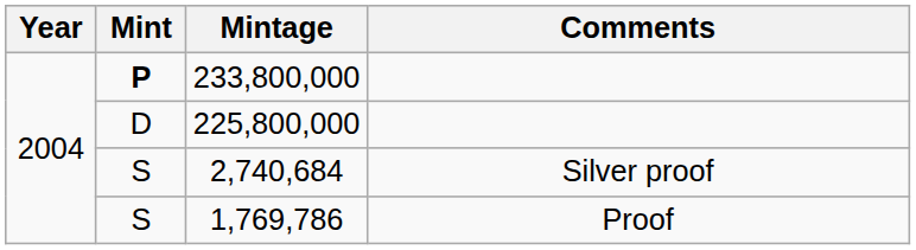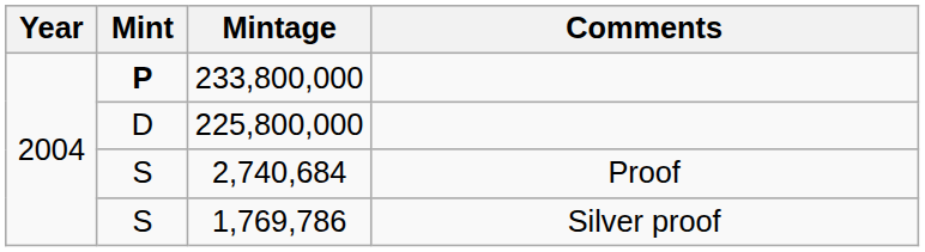2,740,684 | Comments: Silver proof -> Proof
1,769,786 | Comments: Proof -> Silver proof
